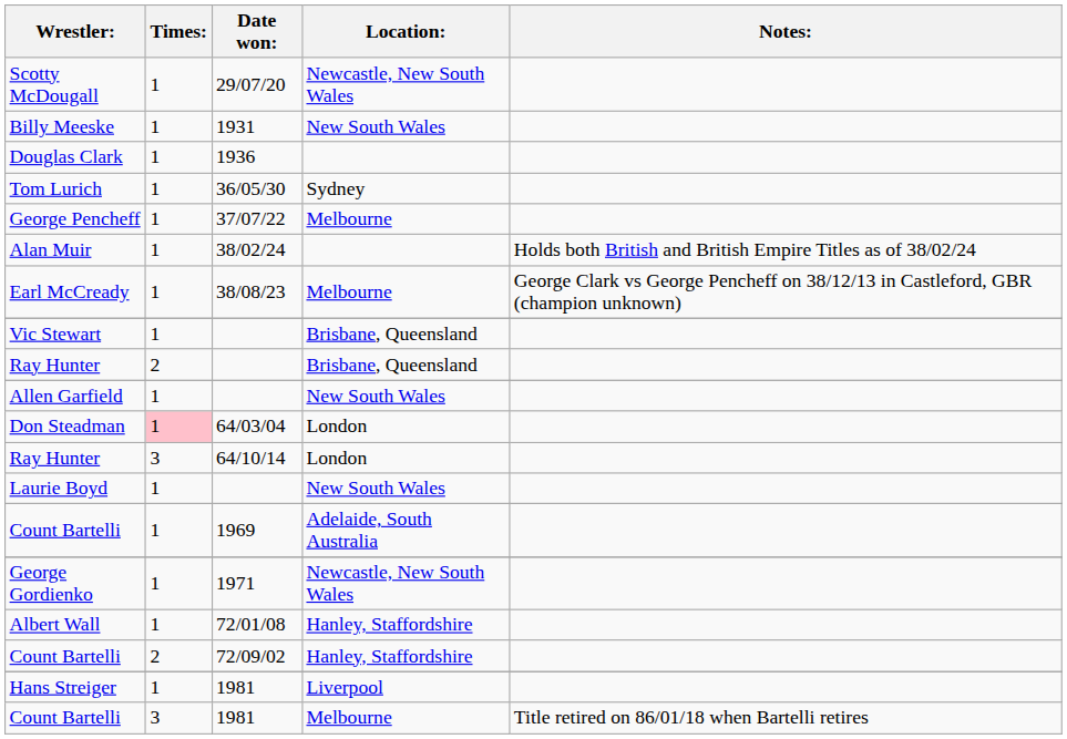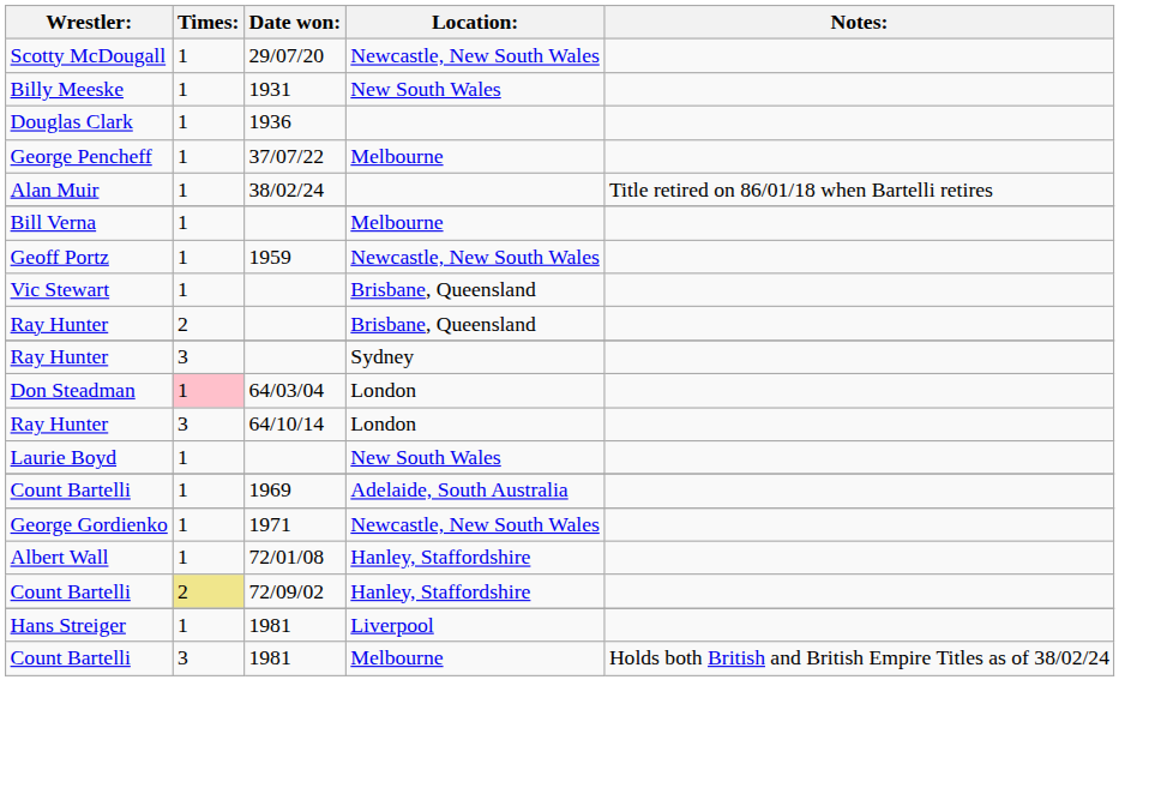- row: Tom Lurich | 1 | 36/05/30 | Sydney
Alan Muir | Notes:: Holds both British and British Empire Titles as of 38/02/24 -> Title retired on 86/01/18 when Bartelli retires
- row: Earl McCready | 1 | 38/08/23 | Melbourne | George Clark vs George Pencheff on 38/12/13 in Castleford, GBR (champion unknown)
+ row: Bill Verna | 1 | Melbourne
+ row: Geoff Portz | 1 | 1959 | Newcastle, New South Wales
- row: Allen Garfield | 1 | New South Wales
+ row: Ray Hunter | 3 | Sydney
Count Bartelli / Hanley, Staffordshire | Times:: no background -> khaki background
Count Bartelli / Melbourne | Notes:: Title retired on 86/01/18 when Bartelli retires -> Holds both British and British Empire Titles as of 38/02/24
